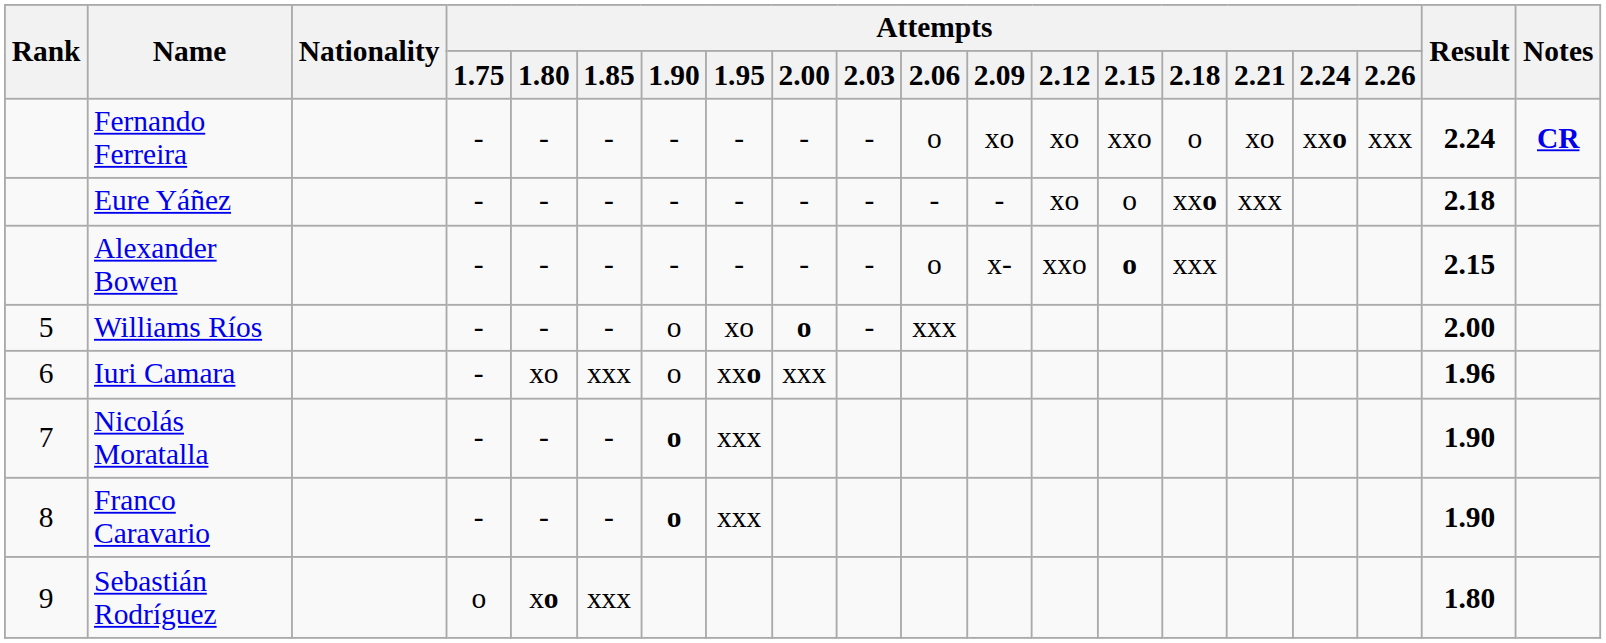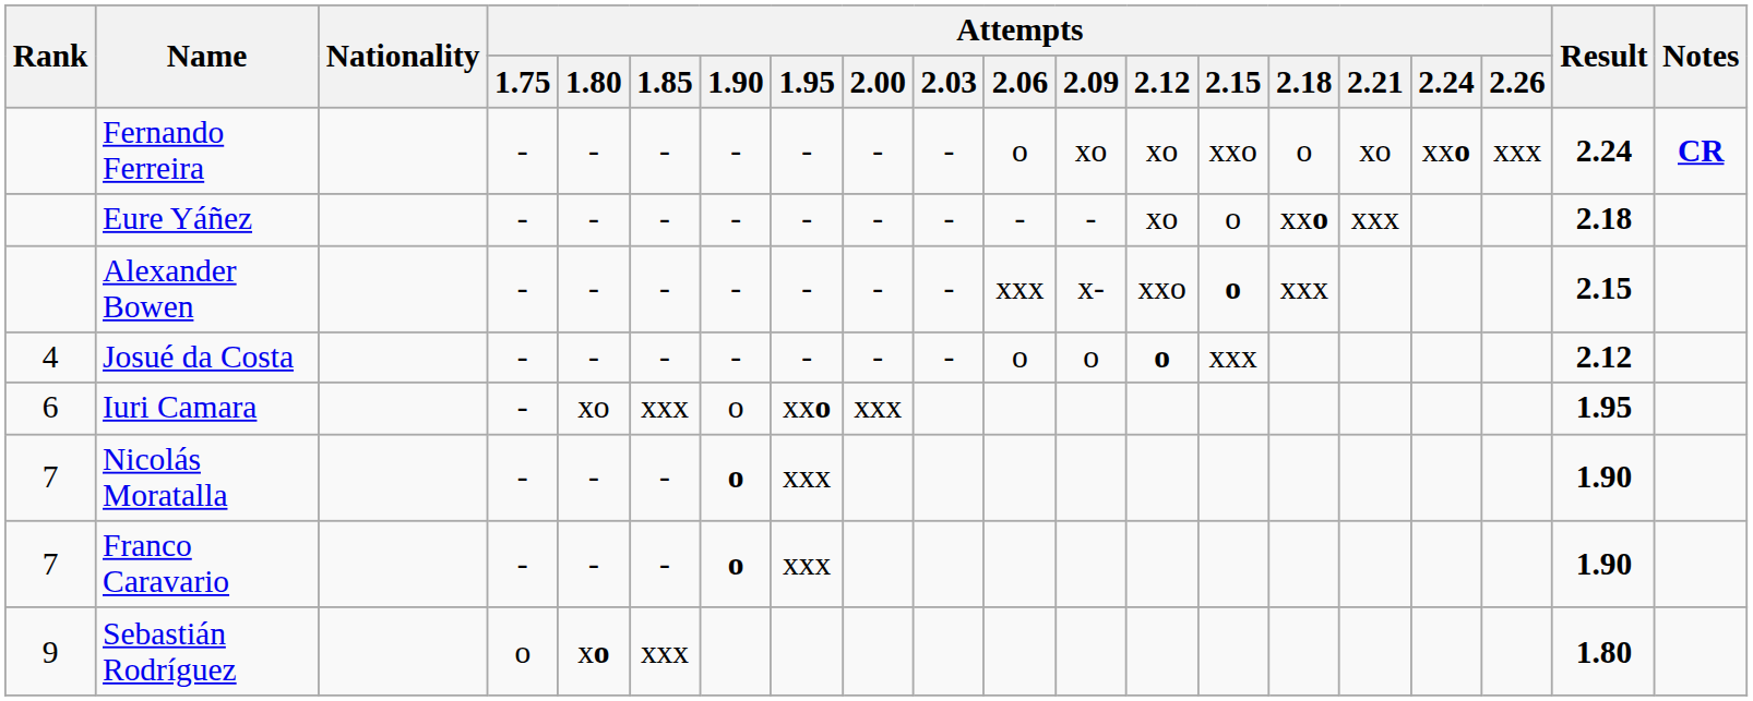Alexander Bowen | Attempts / 2.06: o -> xxx
+ row: 4 | Josué da Costa | - | - | - | - | - | - | - | o | o | o | xxx | 2.12
- row: 5 | Williams Ríos | - | - | - | o | xo | o | - | xxx | 2.00
Iuri Camara | Result: 1.96 -> 1.95
Franco Caravario | Rank: 8 -> 7
